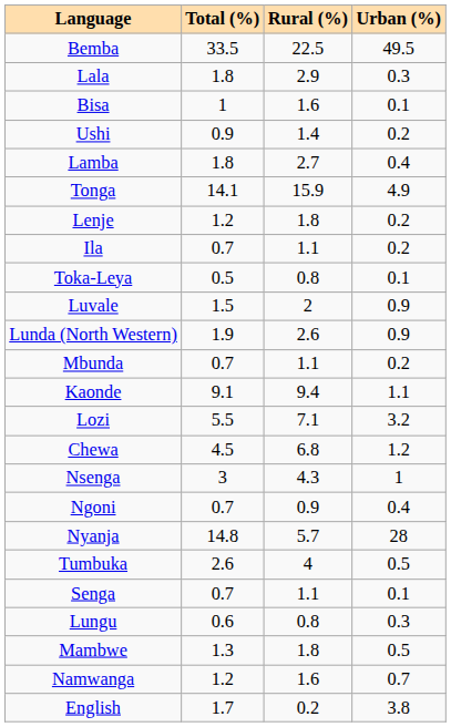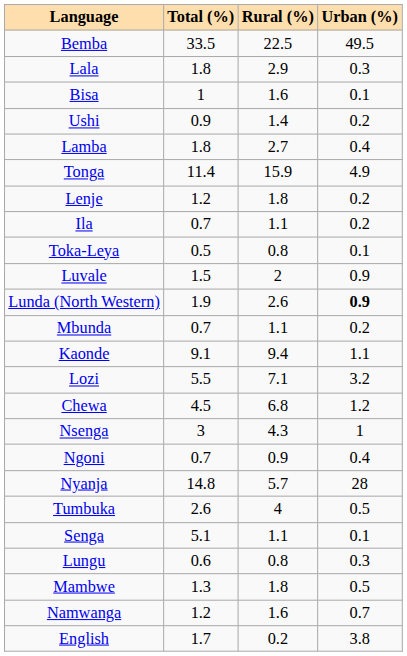Tonga | Total (%): 14.1 -> 11.4
Lunda (North Western) | Urban (%): normal -> bold
Senga | Total (%): 0.7 -> 5.1
